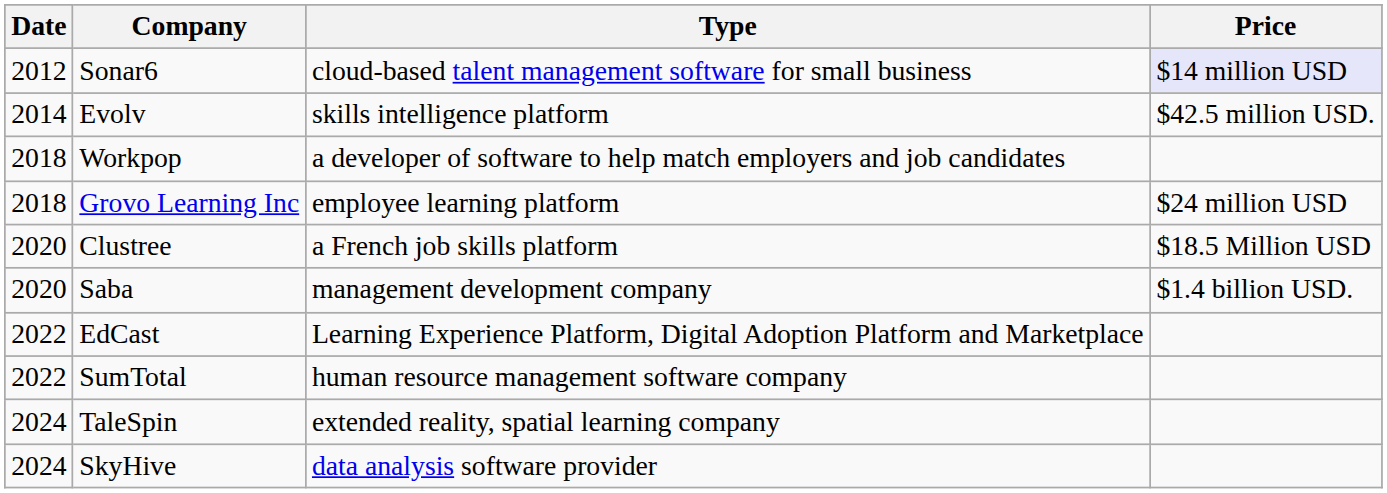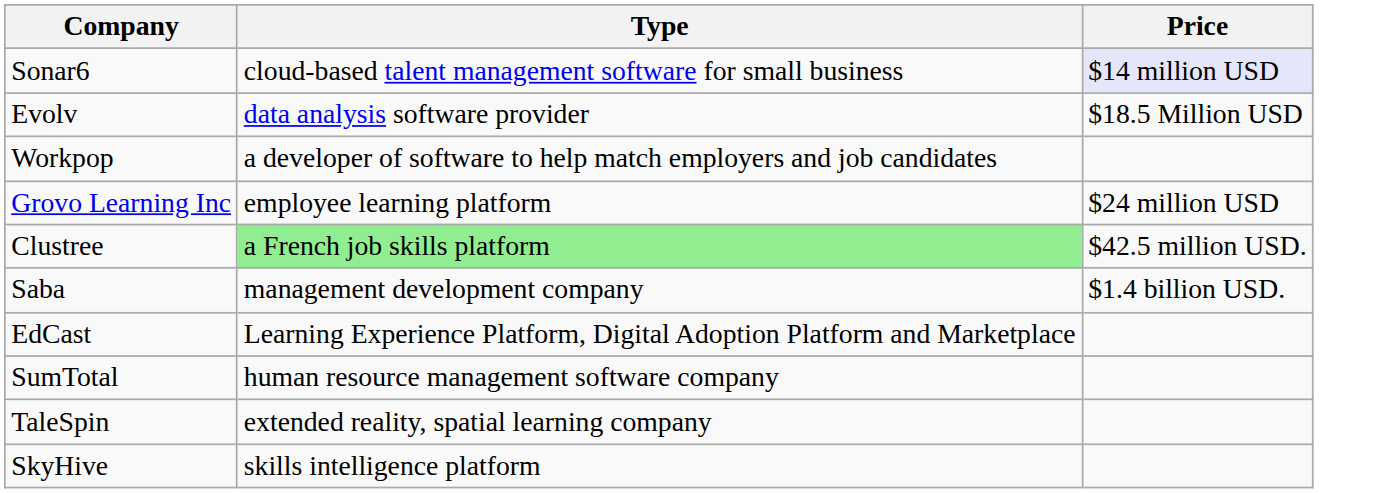- column: Date | 2012 | 2014 | 2018 | 2018 | 2020 | 2020 | 2022 | 2022 | 2024 | 2024
Evolv | Type: skills intelligence platform -> data analysis software provider
Evolv | Price: $42.5 million USD. -> $18.5 Million USD
Clustree | Type: no background -> lightgreen background
Clustree | Price: $18.5 Million USD -> $42.5 million USD.
SkyHive | Type: data analysis software provider -> skills intelligence platform
